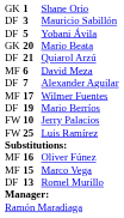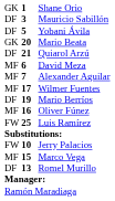Alexander Aguilar | column 1: DF -> MF
rows swapped: Jerry Palacios <-> Oliver Fúnez
